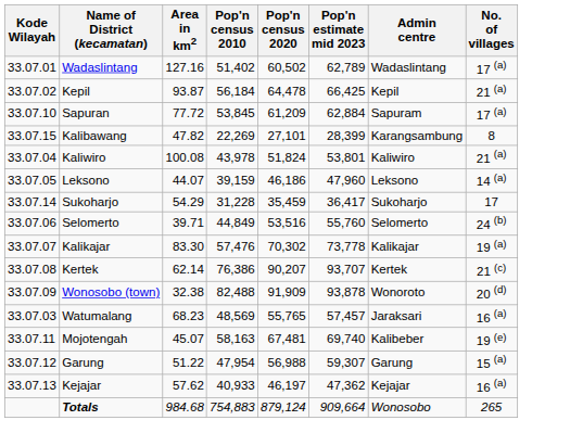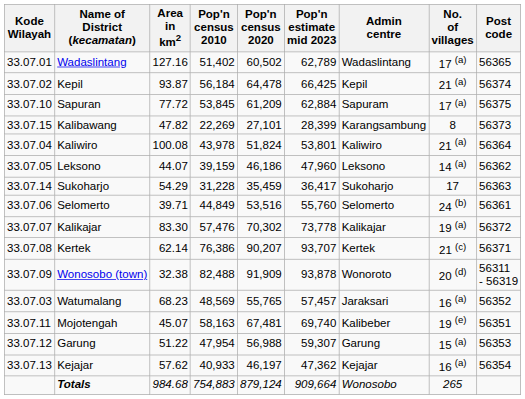+ column: Post code | 56365 | 56374 | 56375 | 56373 | 56364 | 56362 | 56363 | 56361 | 56372 | 56371 | 56311 - 56319 | 56352 | 56351 | 56353 | 56354
